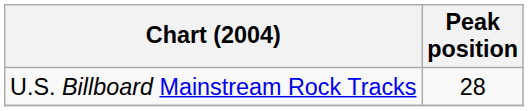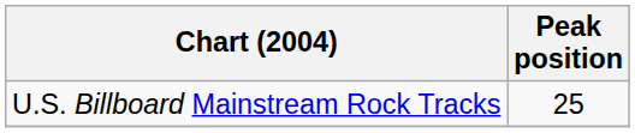U.S. Billboard Mainstream Rock Tracks | Peak position: 28 -> 25
